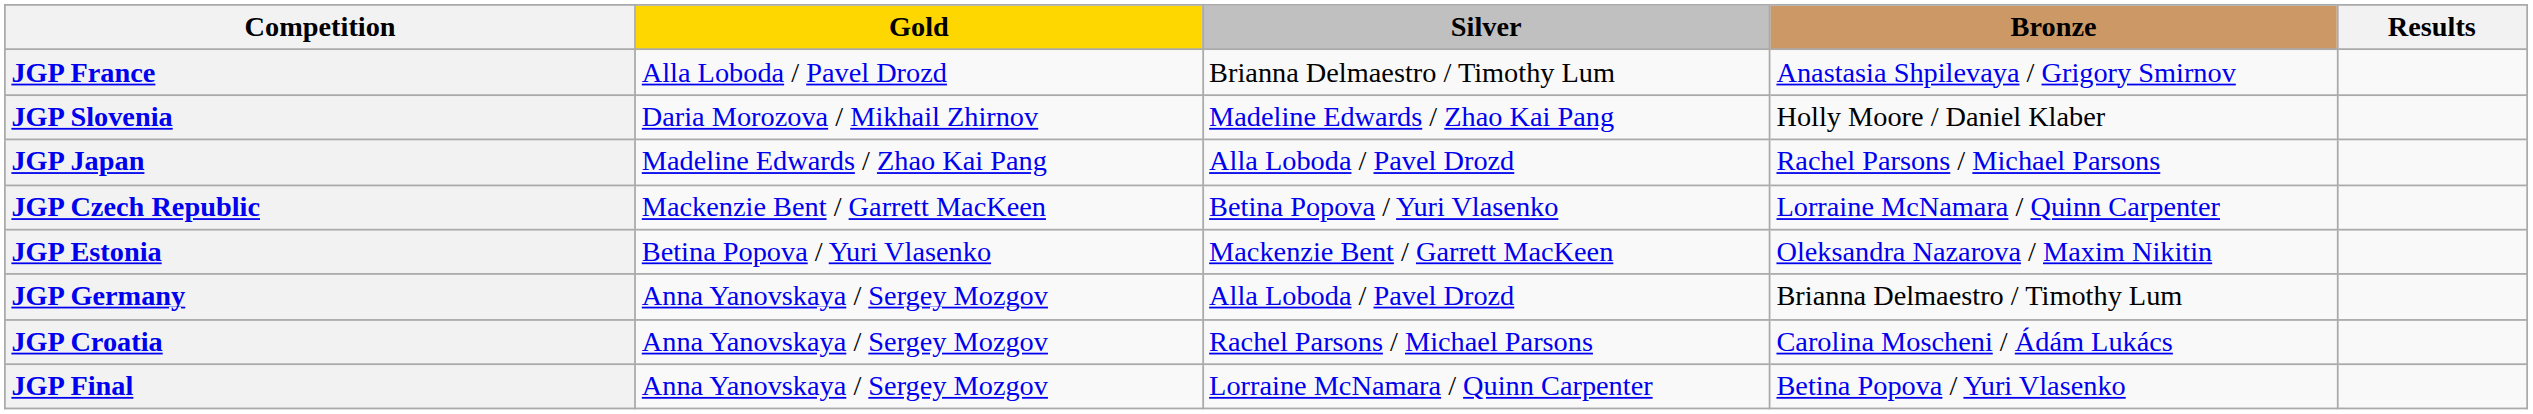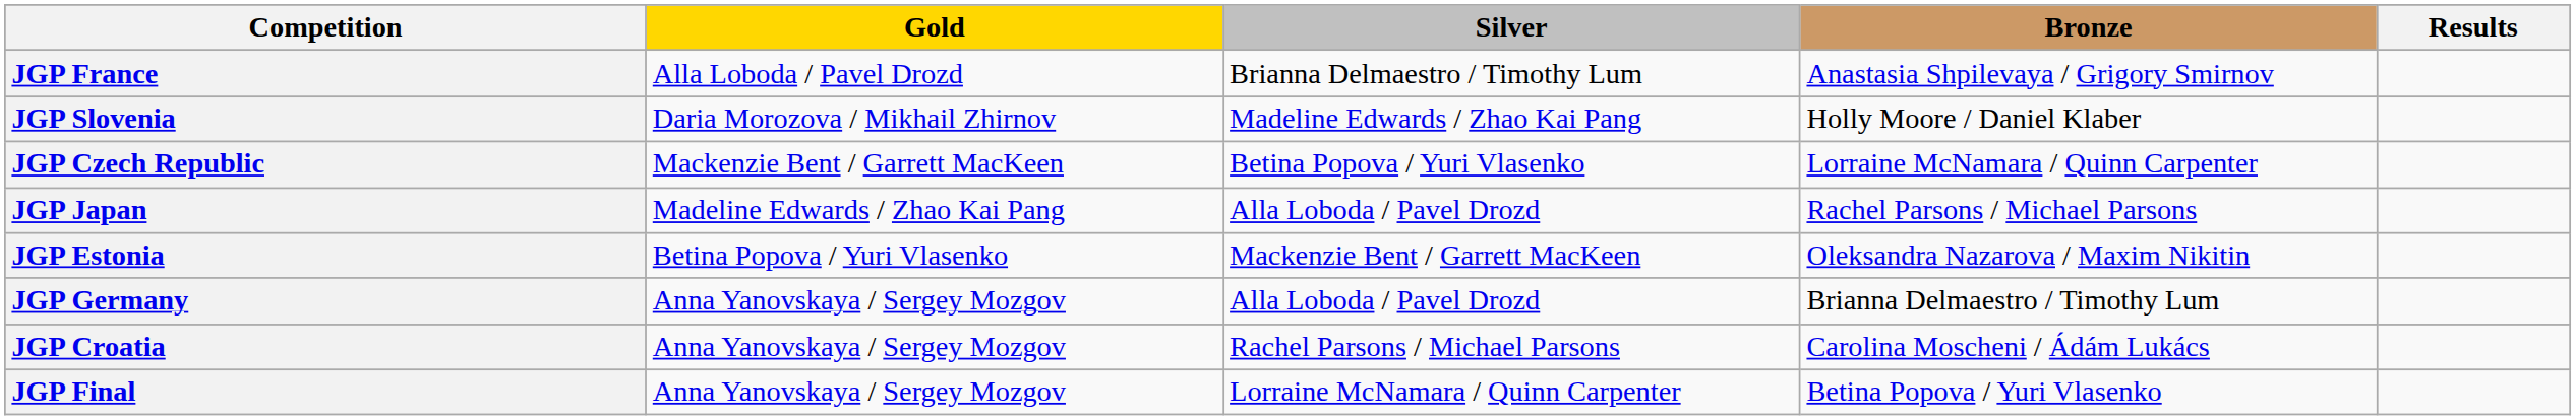rows swapped: JGP Czech Republic <-> JGP Japan
